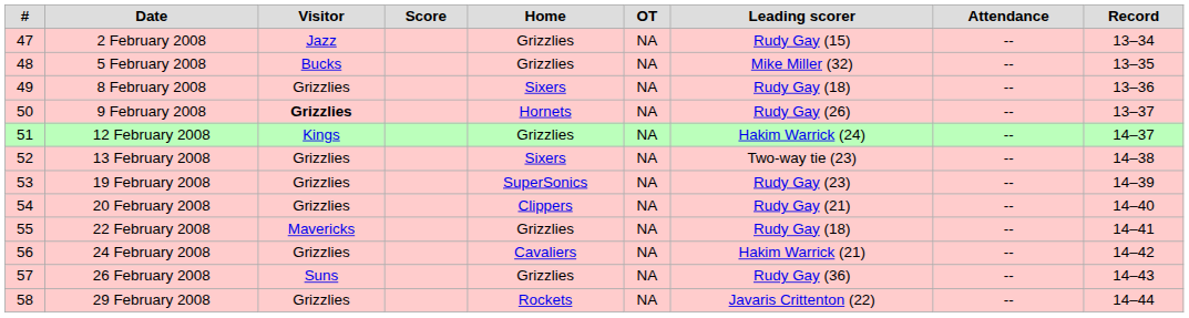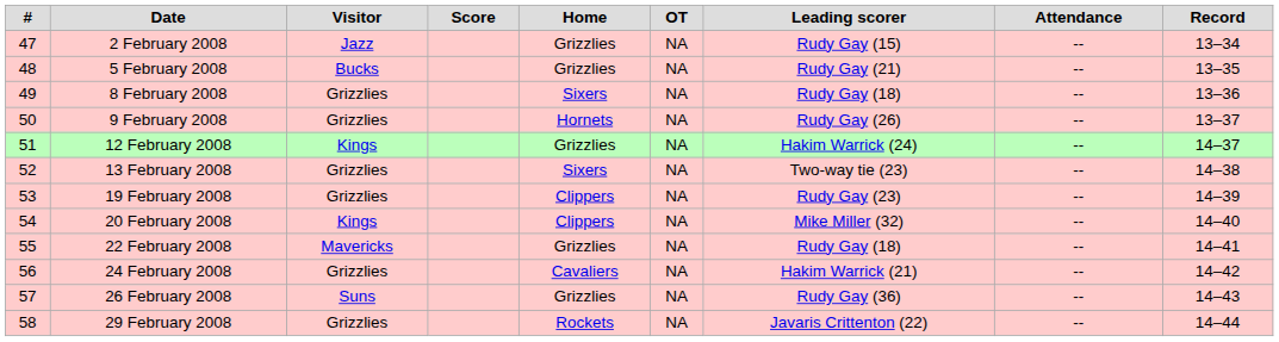5 February 2008 | Leading scorer: Mike Miller (32) -> Rudy Gay (21)
9 February 2008 | Visitor: bold -> normal
19 February 2008 | Home: SuperSonics -> Clippers
20 February 2008 | Visitor: Grizzlies -> Kings
20 February 2008 | Leading scorer: Rudy Gay (21) -> Mike Miller (32)
